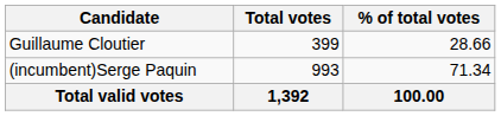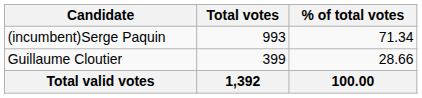rows swapped: (incumbent)Serge Paquin <-> Guillaume Cloutier
